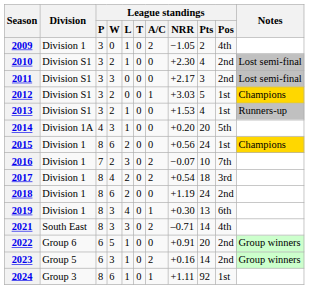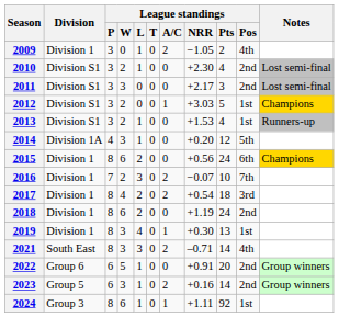2014 | League standings / Pts: 20 -> 12
2015 | League standings / Pos: 1st -> 6th
2019 | League standings / Pos: 6th -> 1st
